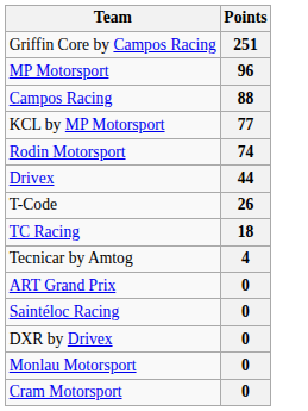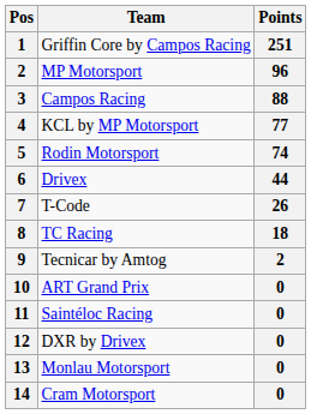+ column: Pos | 1 | 2 | 3 | 4 | 5 | 6 | 7 | 8 | 9 | 10 | 11 | 12 | 13 | 14
Tecnicar by Amtog | Points: 4 -> 2
